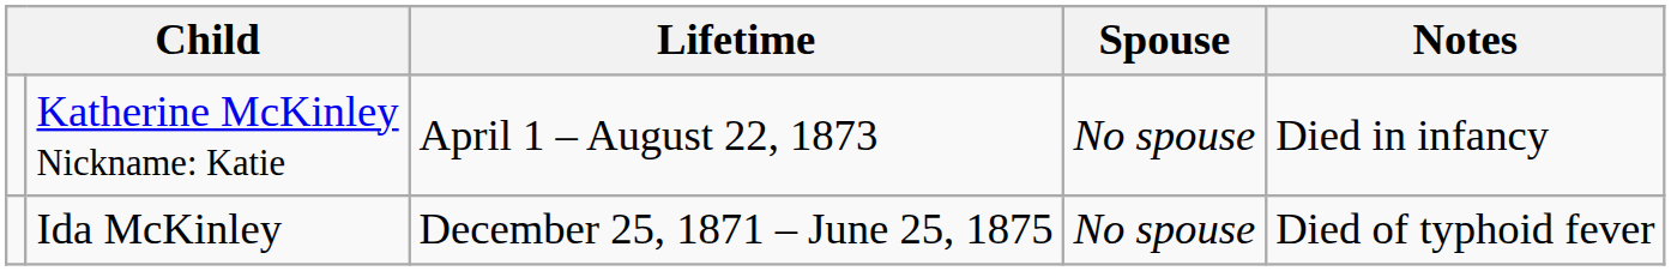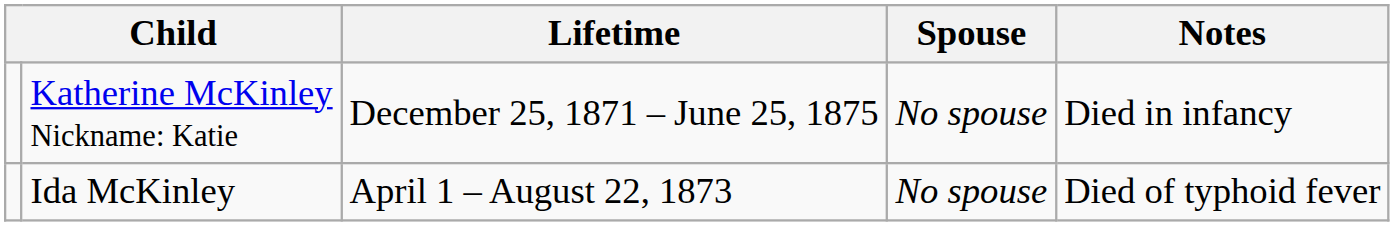Katherine McKinley Nickname: Katie | Lifetime: April 1 – August 22, 1873 -> December 25, 1871 – June 25, 1875
Ida McKinley | Lifetime: December 25, 1871 – June 25, 1875 -> April 1 – August 22, 1873
